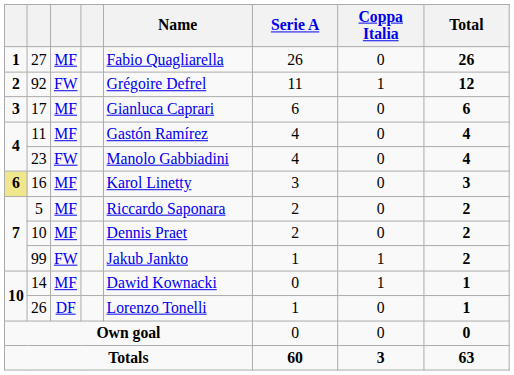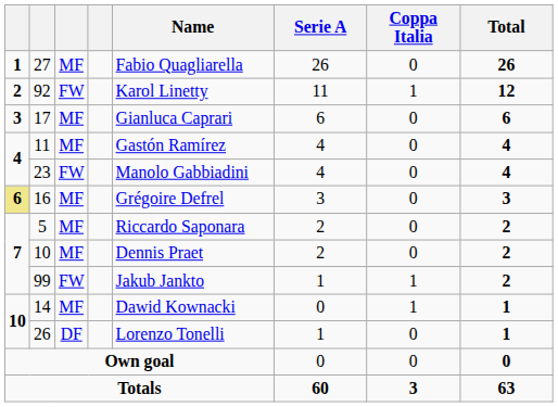92 | Name: Grégoire Defrel -> Karol Linetty
16 | Name: Karol Linetty -> Grégoire Defrel
